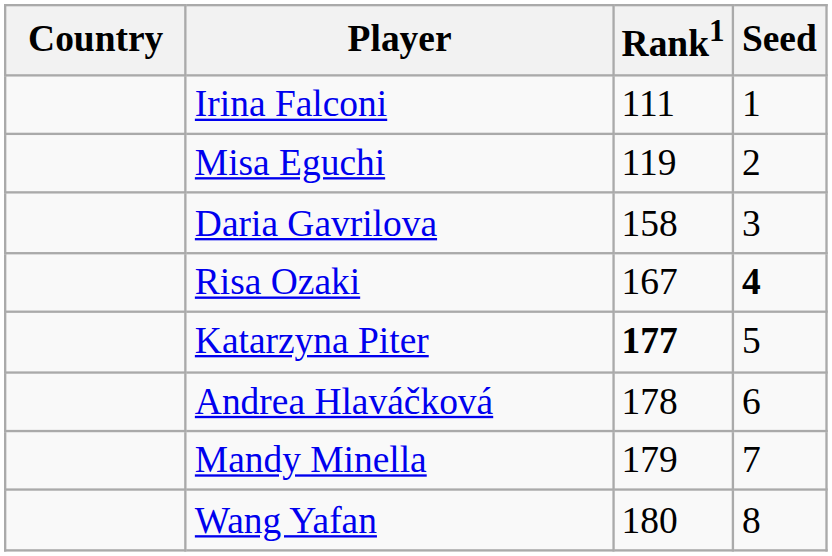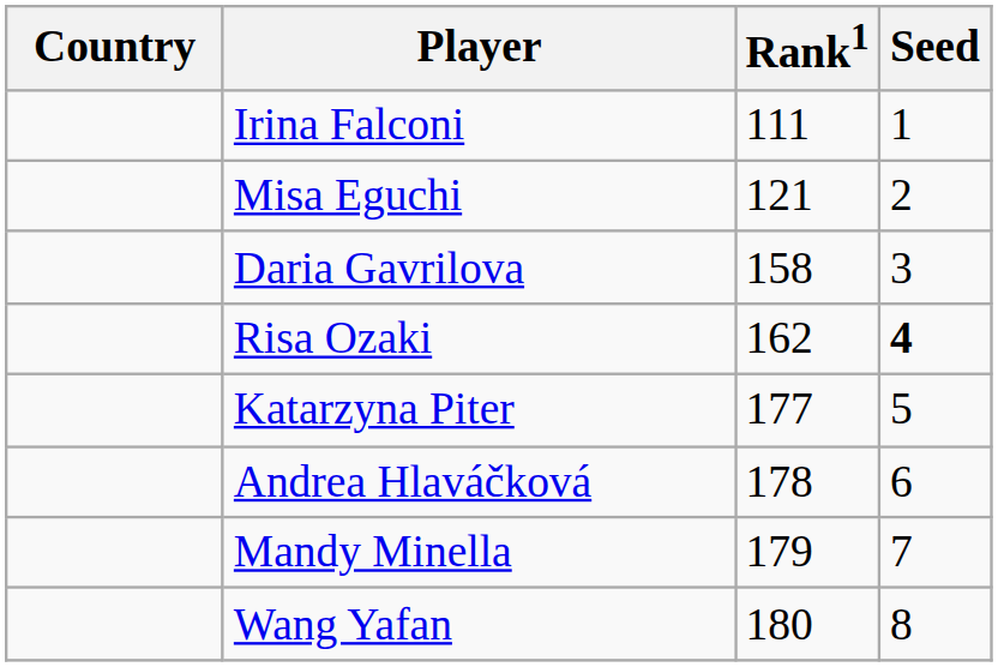Misa Eguchi | Rank1: 119 -> 121
Risa Ozaki | Rank1: 167 -> 162
Katarzyna Piter | Rank1: bold -> normal
